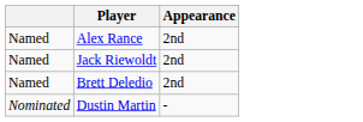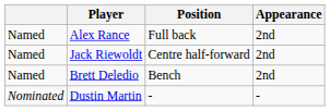+ column: Position | Full back | Centre half-forward | Bench | -
